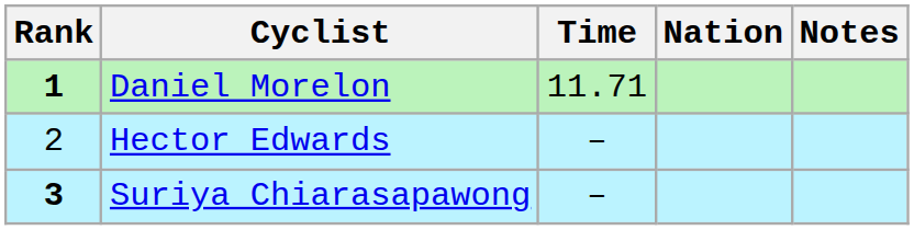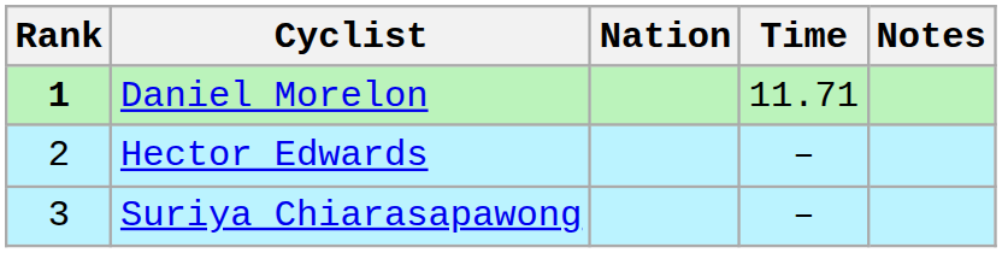columns swapped: Nation <-> Time
Suriya Chiarasapawong | Rank: bold -> normal
